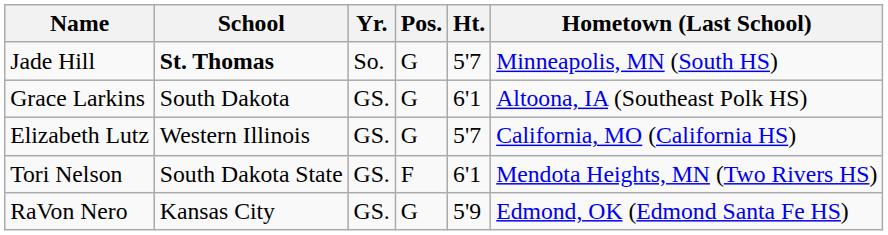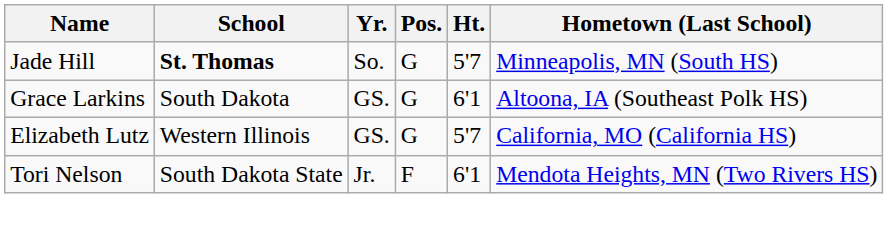Tori Nelson | Yr.: GS. -> Jr.
- row: RaVon Nero | Kansas City | GS. | G | 5'9 | Edmond, OK (Edmond Santa Fe HS)
